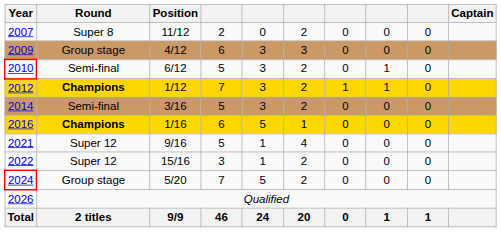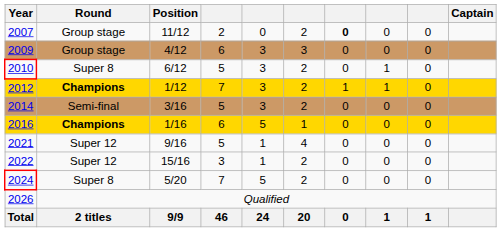2007 | Round: Super 8 -> Group stage
2007 | column 7: normal -> bold
2010 | Round: Semi-final -> Super 8
2024 | Round: Group stage -> Super 8
